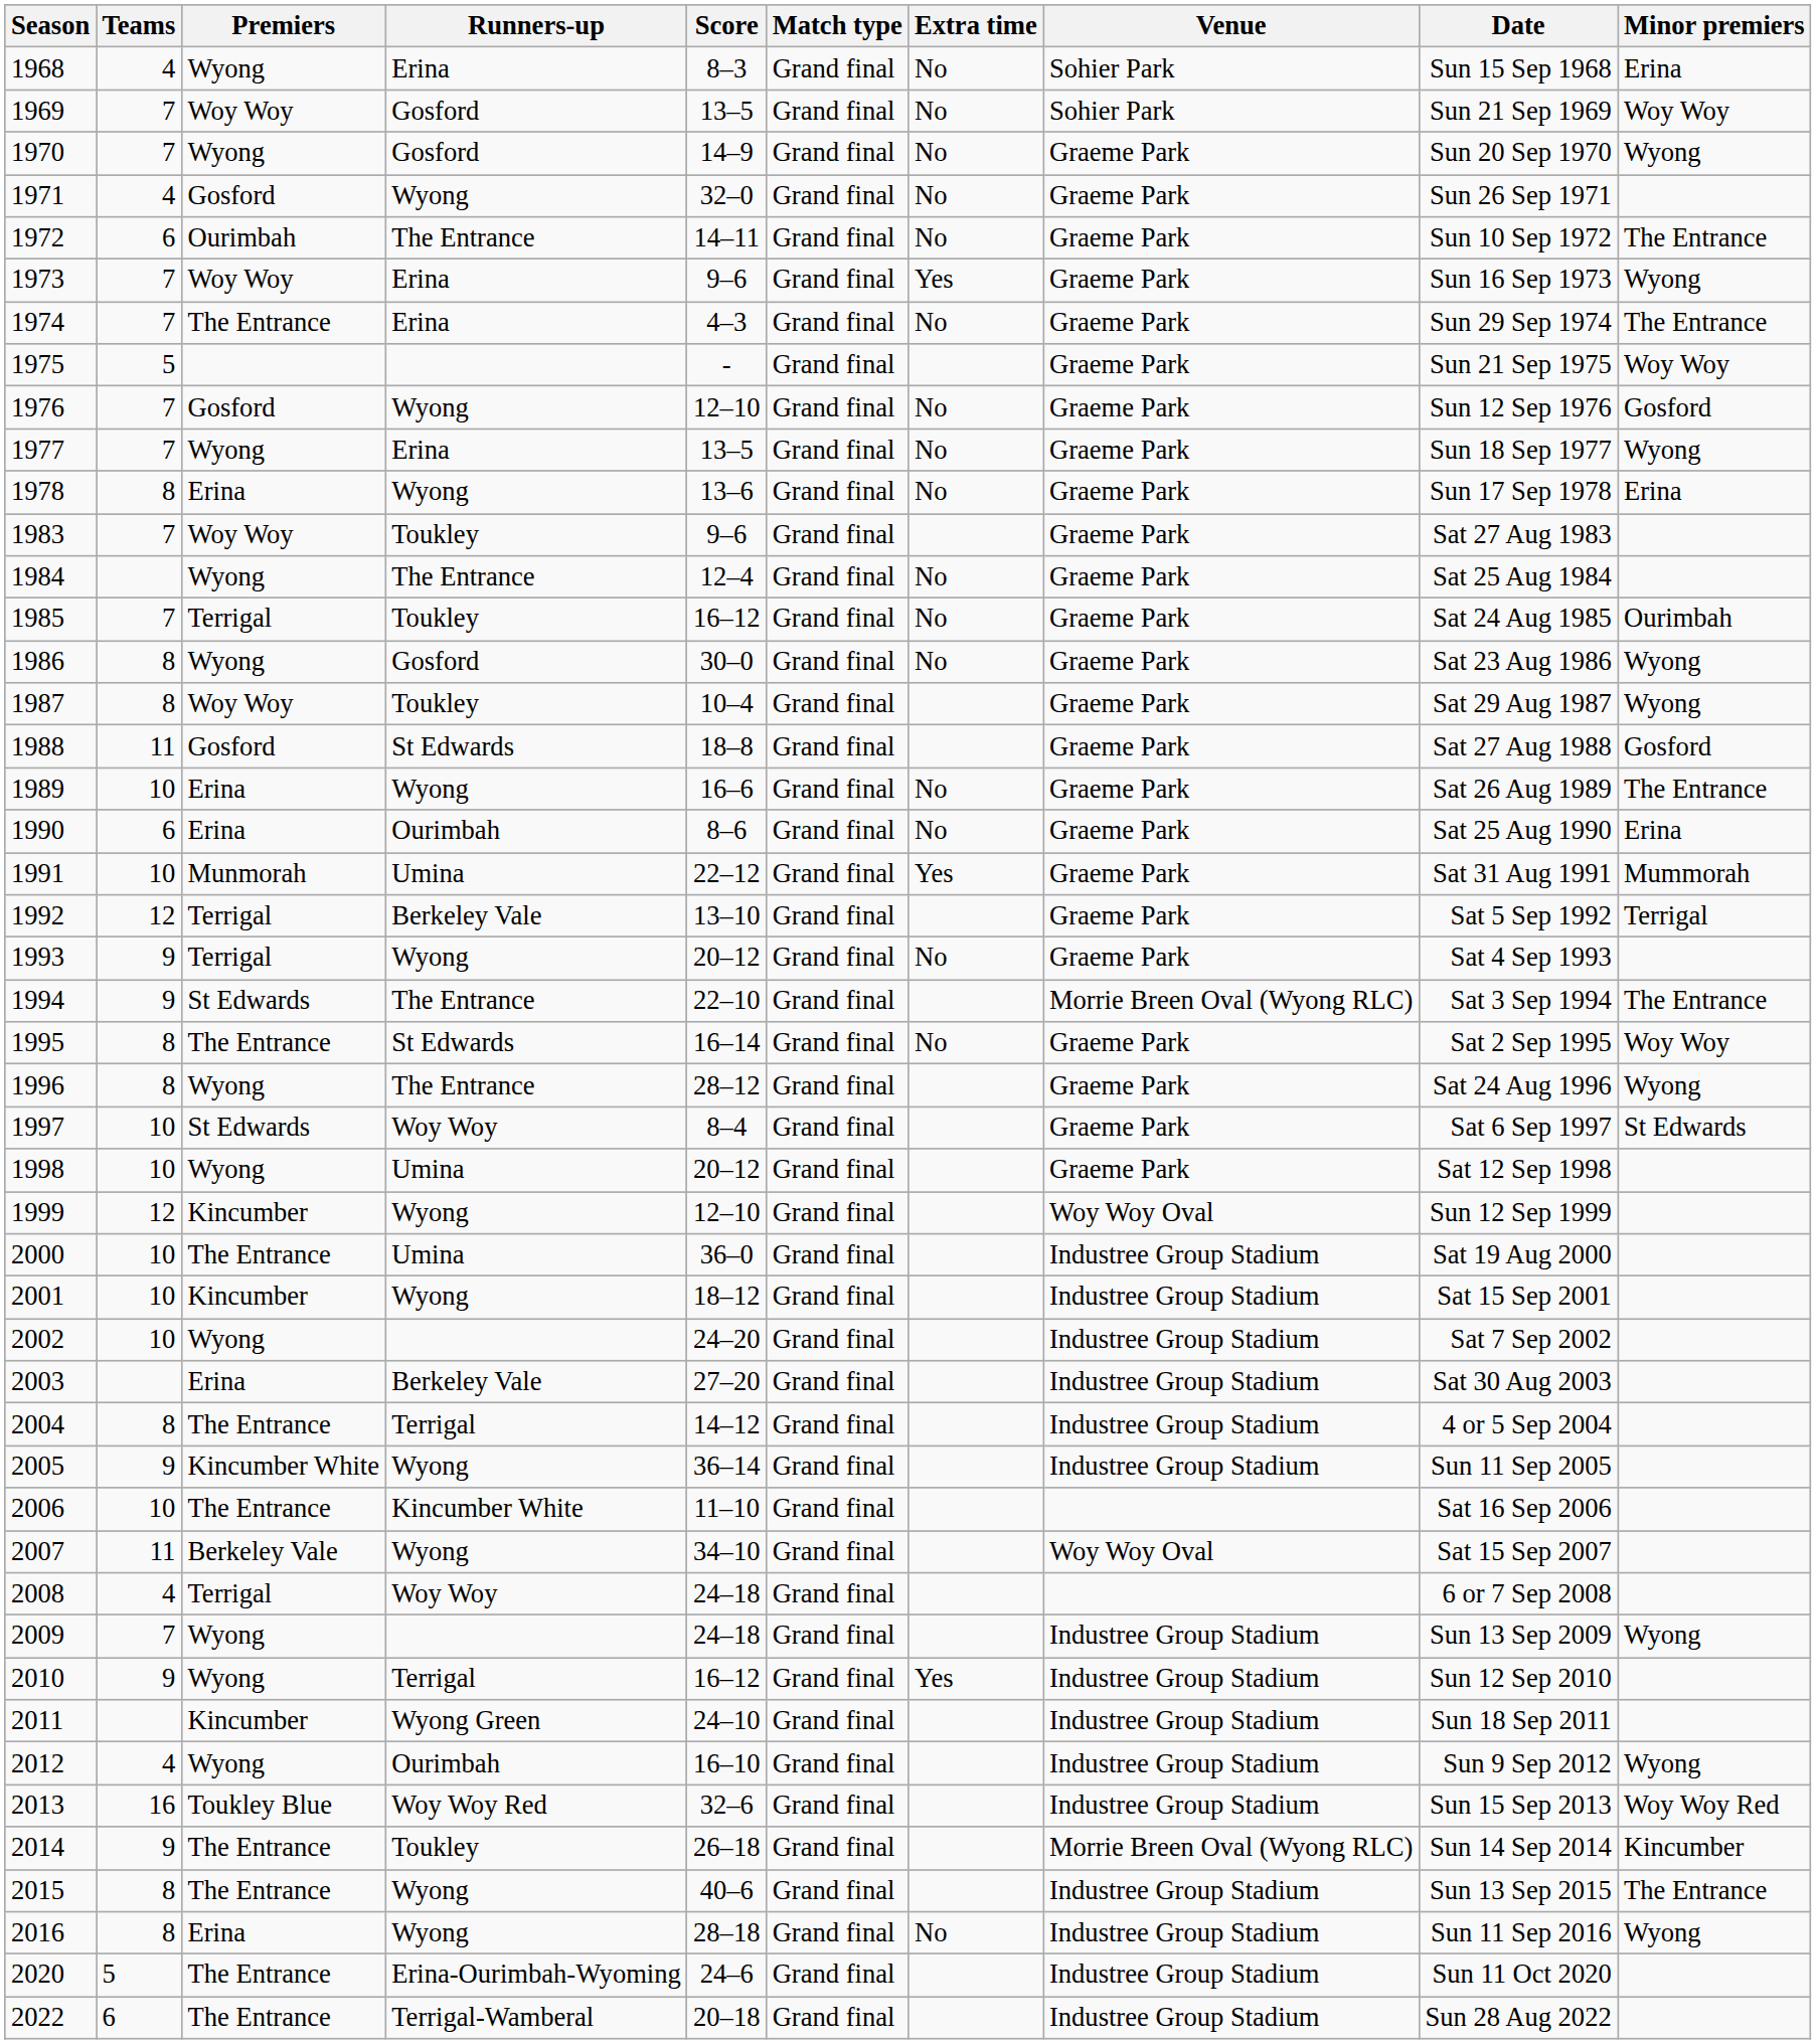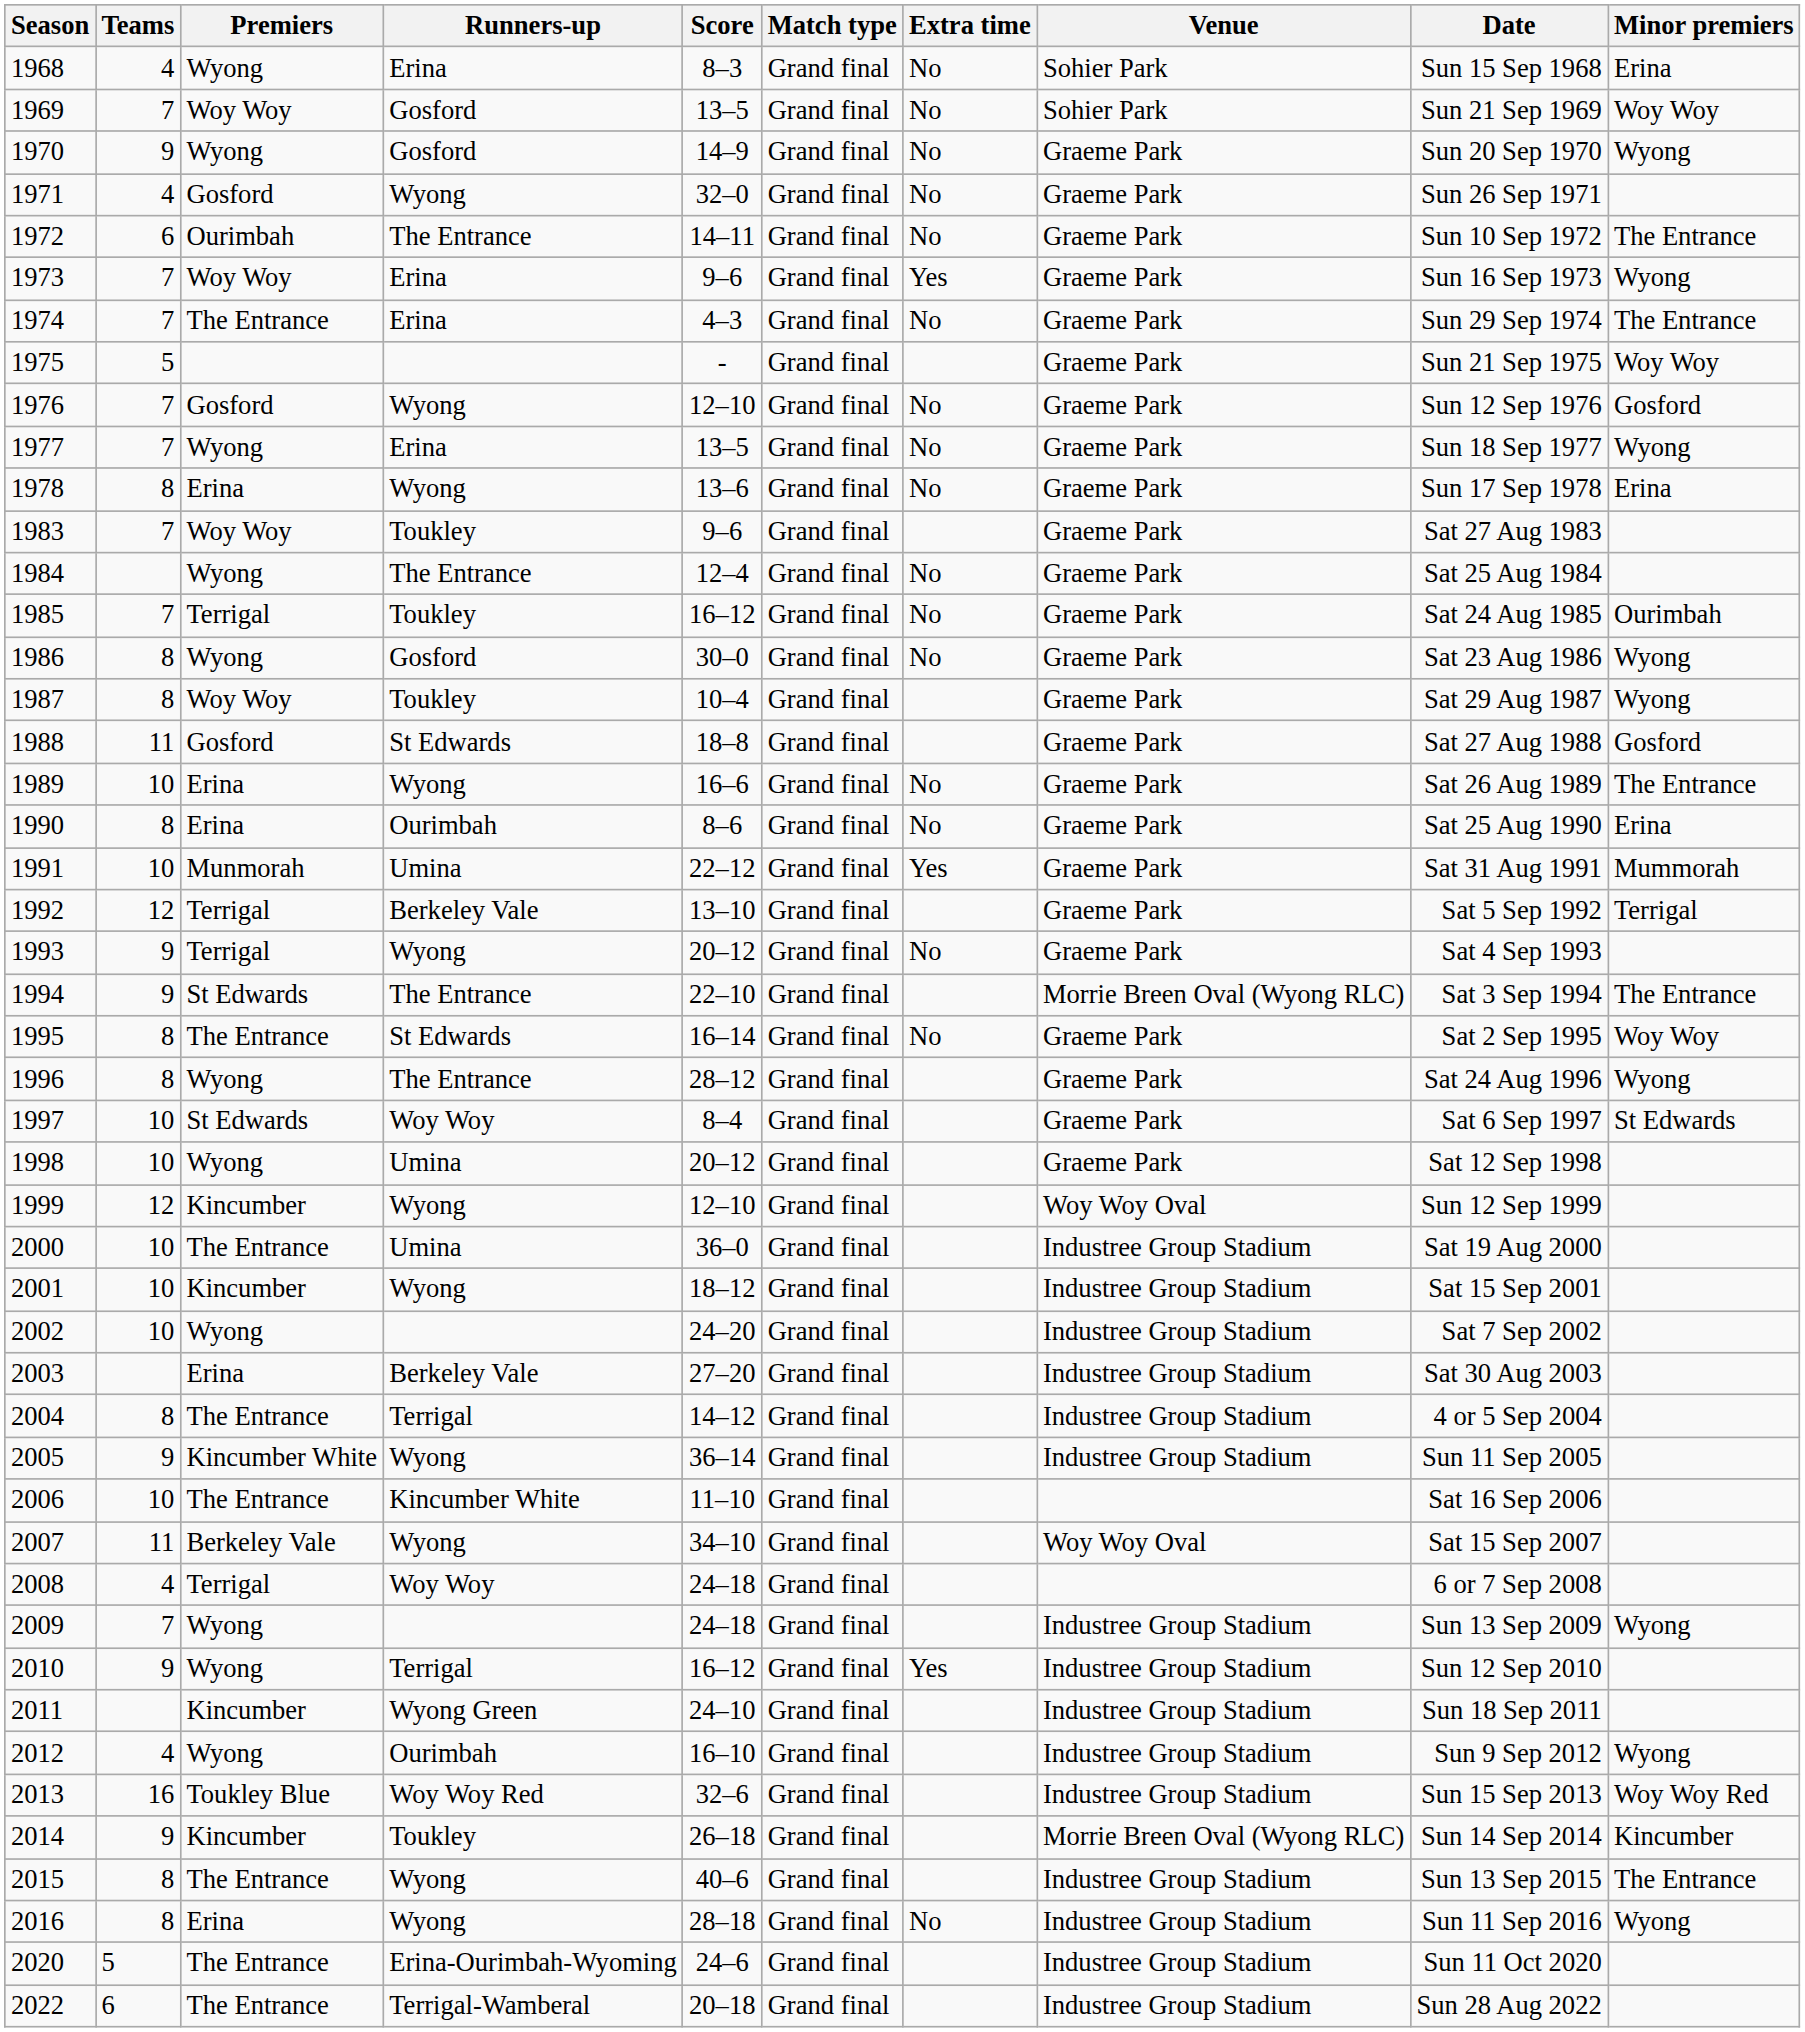1970 | Teams: 7 -> 9
1990 | Teams: 6 -> 8
2014 | Premiers: The Entrance -> Kincumber
